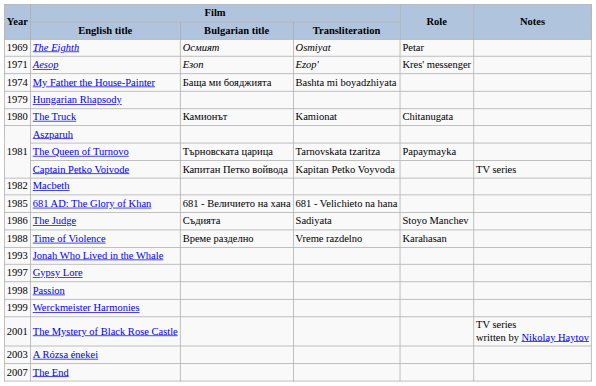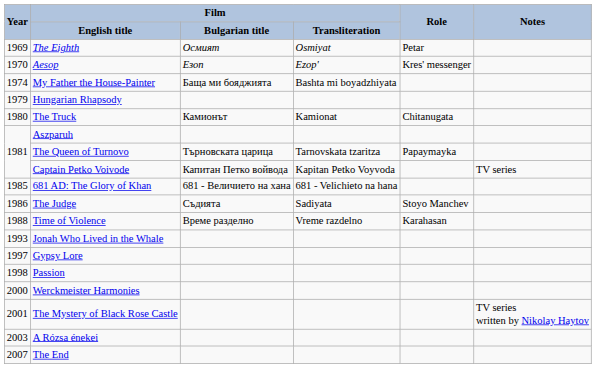Aesop | Year: 1971 -> 1970
- row: 1982 | Macbeth
Werckmeister Harmonies | Year: 1999 -> 2000
